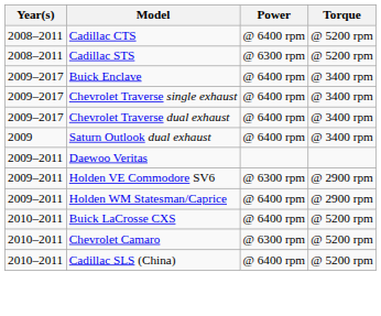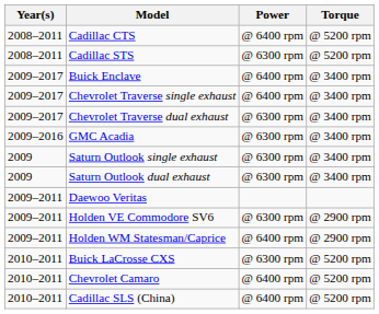Chevrolet Traverse dual exhaust | Power: @ 6400 rpm -> @ 6300 rpm
+ row: 2009–2016 | GMC Acadia | @ 6300 rpm | @ 3400 rpm
+ row: 2009 | Saturn Outlook single exhaust | @ 6300 rpm | @ 3400 rpm
Saturn Outlook dual exhaust | Power: @ 6400 rpm -> @ 6300 rpm
Buick LaCrosse CXS | Power: @ 6400 rpm -> @ 6300 rpm
Chevrolet Camaro | Power: @ 6300 rpm -> @ 6400 rpm
